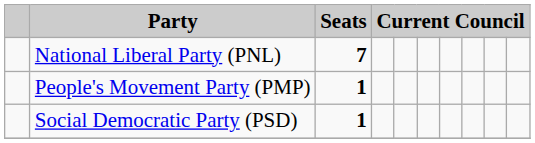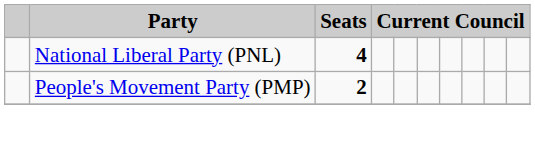National Liberal Party (PNL) | Seats: 7 -> 4
People's Movement Party (PMP) | Seats: 1 -> 2
- row: Social Democratic Party (PSD) | 1
